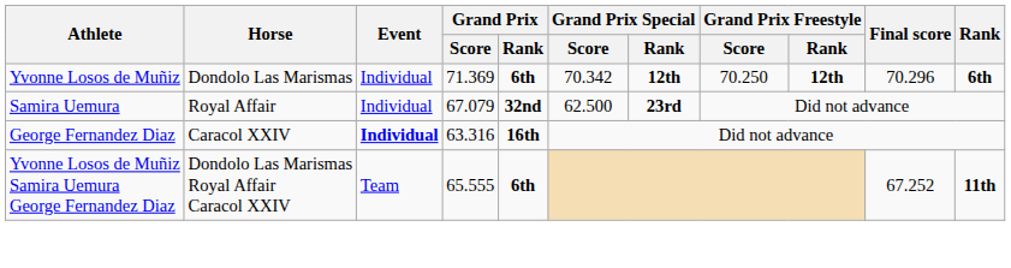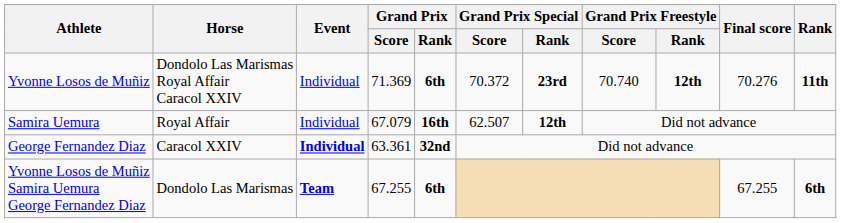Yvonne Losos de Muñiz | Horse: Dondolo Las Marismas -> Dondolo Las Marismas Royal Affair Caracol XXIV
Yvonne Losos de Muñiz | Grand Prix Special / Score: 70.342 -> 70.372
Yvonne Losos de Muñiz | Grand Prix Special / Rank: 12th -> 23rd
Yvonne Losos de Muñiz | Grand Prix Freestyle / Score: 70.250 -> 70.740
Yvonne Losos de Muñiz | Final score: 70.296 -> 70.276
Yvonne Losos de Muñiz | Rank: 6th -> 11th
Samira Uemura | Grand Prix / Rank: 32nd -> 16th
Samira Uemura | Grand Prix Special / Score: 62.500 -> 62.507
Samira Uemura | Grand Prix Special / Rank: 23rd -> 12th
George Fernandez Diaz | Grand Prix / Score: 63.316 -> 63.361
George Fernandez Diaz | Grand Prix / Rank: 16th -> 32nd
Yvonne Losos de Muñiz Samira Uemura George Fernandez Diaz | Horse: Dondolo Las Marismas Royal Affair Caracol XXIV -> Dondolo Las Marismas
Yvonne Losos de Muñiz Samira Uemura George Fernandez Diaz | Event: normal -> bold
Yvonne Losos de Muñiz Samira Uemura George Fernandez Diaz | Grand Prix / Score: 65.555 -> 67.255
Yvonne Losos de Muñiz Samira Uemura George Fernandez Diaz | Final score: 67.252 -> 67.255
Yvonne Losos de Muñiz Samira Uemura George Fernandez Diaz | Rank: 11th -> 6th
